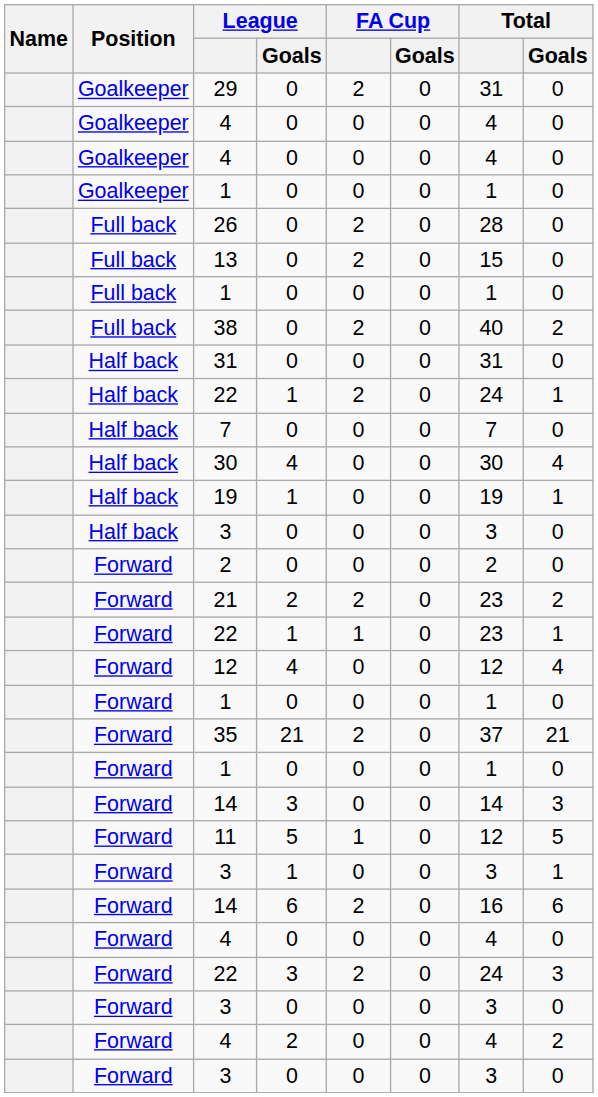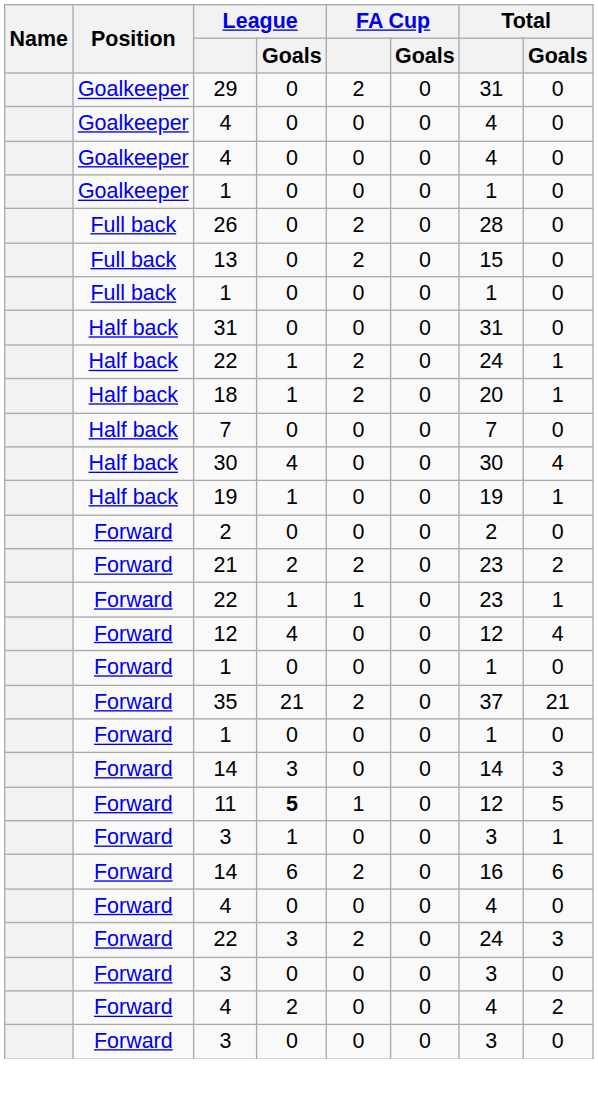- row: Full back | 38 | 0 | 2 | 0 | 40 | 2
+ row: Half back | 18 | 1 | 2 | 0 | 20 | 1
- row: Half back | 3 | 0 | 0 | 0 | 3 | 0
11 | League / Goals: normal -> bold
